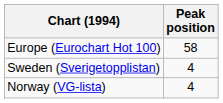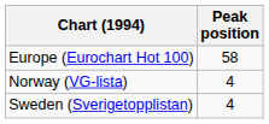rows swapped: Norway (VG-lista) <-> Sweden (Sverigetopplistan)
